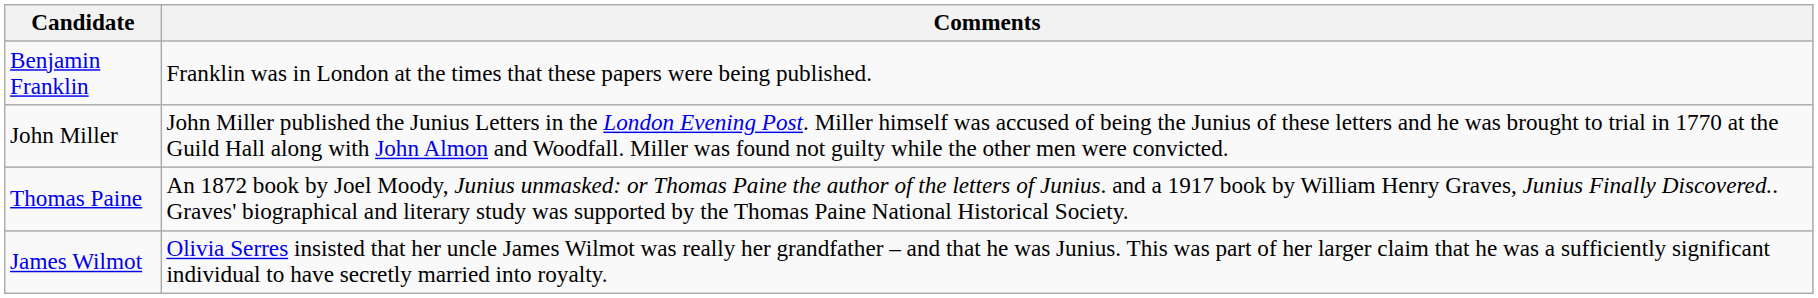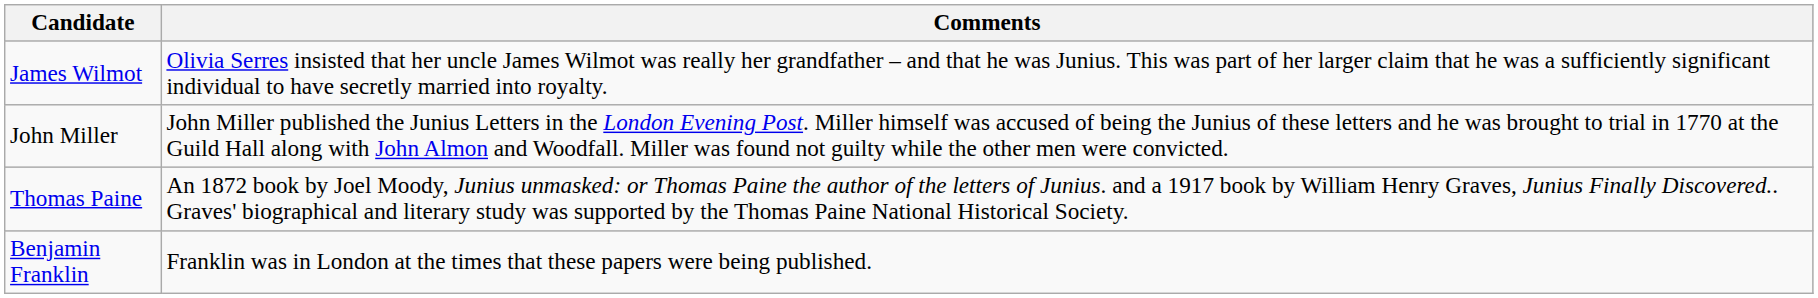rows swapped: Benjamin Franklin <-> James Wilmot
